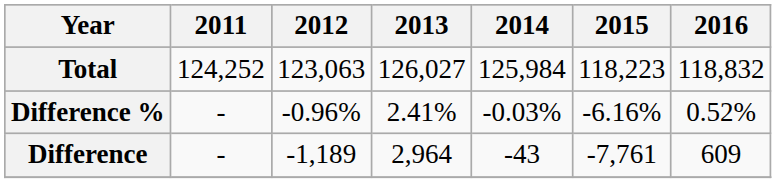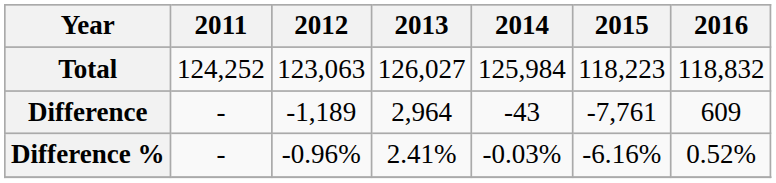rows swapped: Difference <-> Difference %
